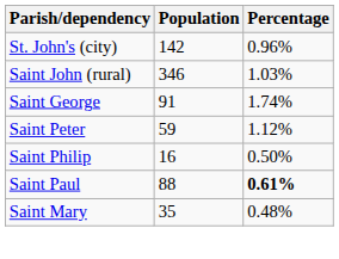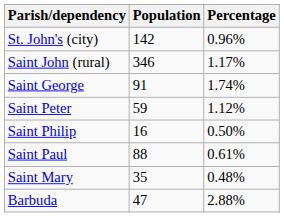Saint John (rural) | Percentage: 1.03% -> 1.17%
Saint Paul | Percentage: bold -> normal
+ row: Barbuda | 47 | 2.88%
